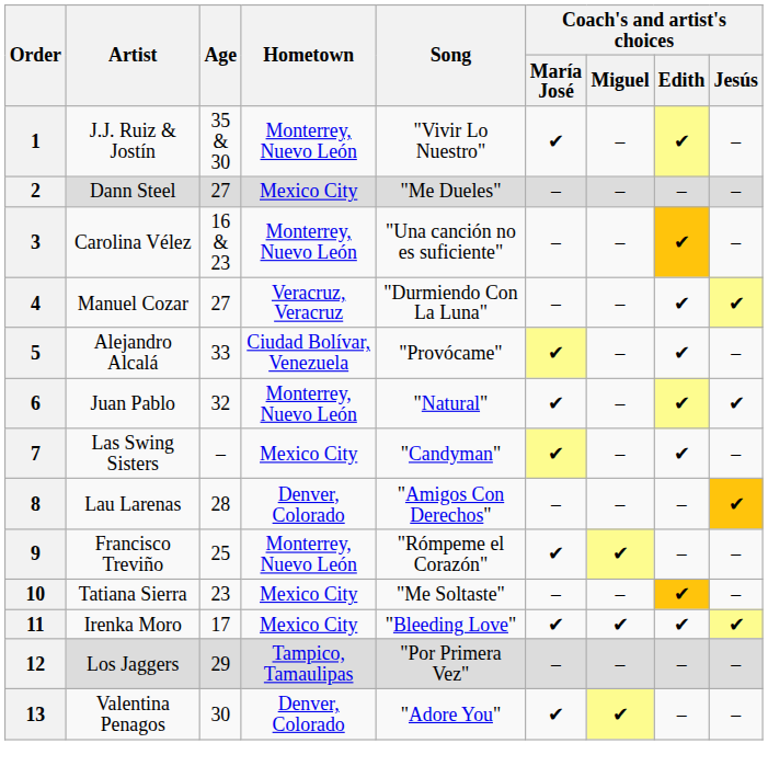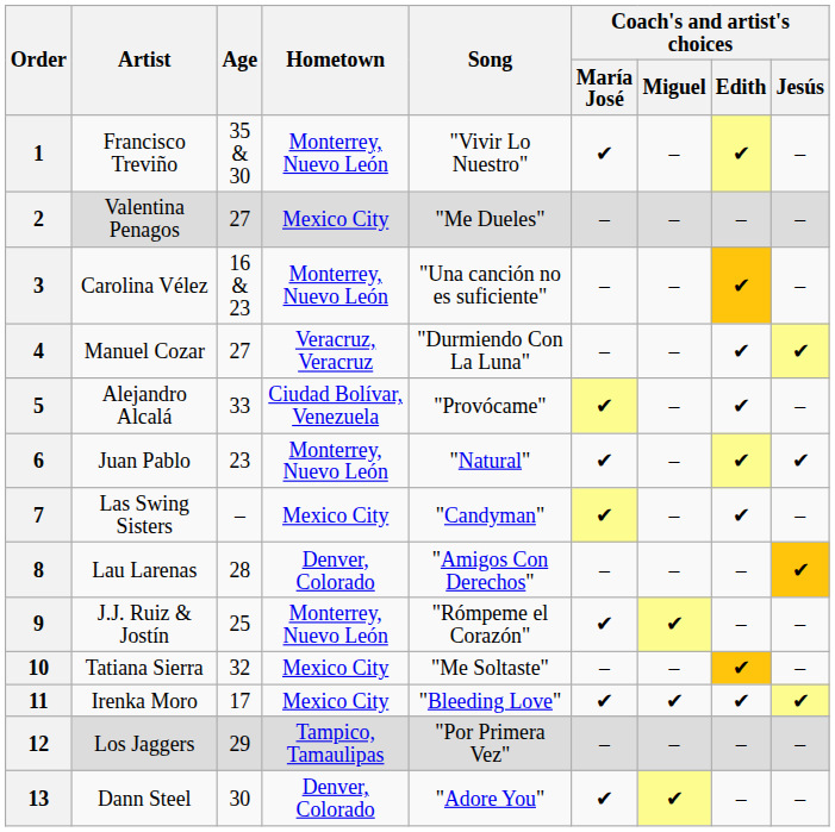1 | Artist: J.J. Ruiz & Jostín -> Francisco Treviño
2 | Artist: Dann Steel -> Valentina Penagos
6 | Age: 32 -> 23
9 | Artist: Francisco Treviño -> J.J. Ruiz & Jostín
10 | Age: 23 -> 32
13 | Artist: Valentina Penagos -> Dann Steel
